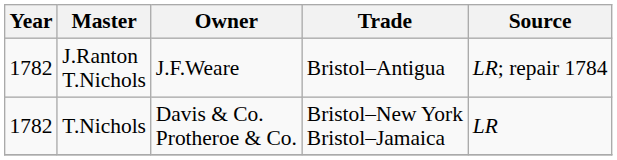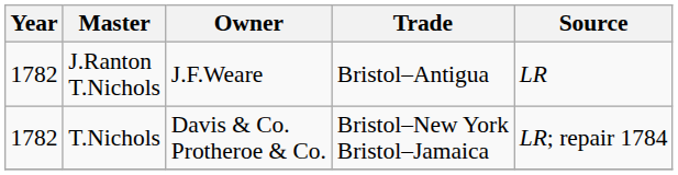J.Ranton T.Nichols | Source: LR; repair 1784 -> LR
T.Nichols | Source: LR -> LR; repair 1784
